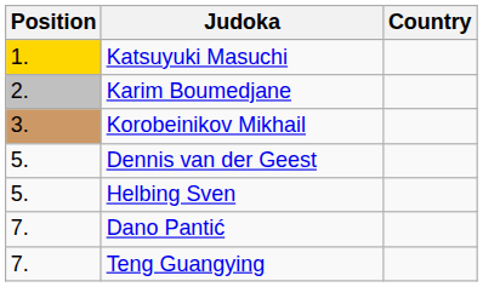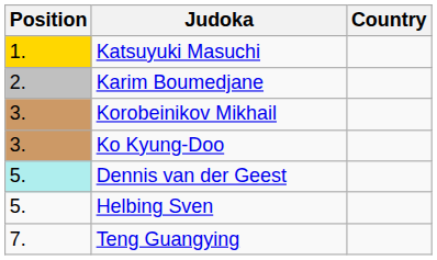+ row: 3. | Ko Kyung-Doo
Dennis van der Geest | Position: no background -> paleturquoise background
- row: 7. | Dano Pantić
